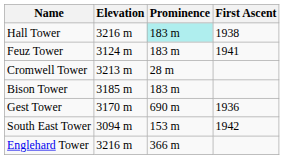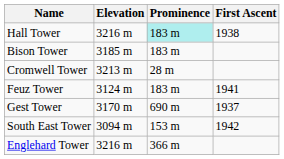rows swapped: Bison Tower <-> Feuz Tower
Gest Tower | First Ascent: 1936 -> 1937
